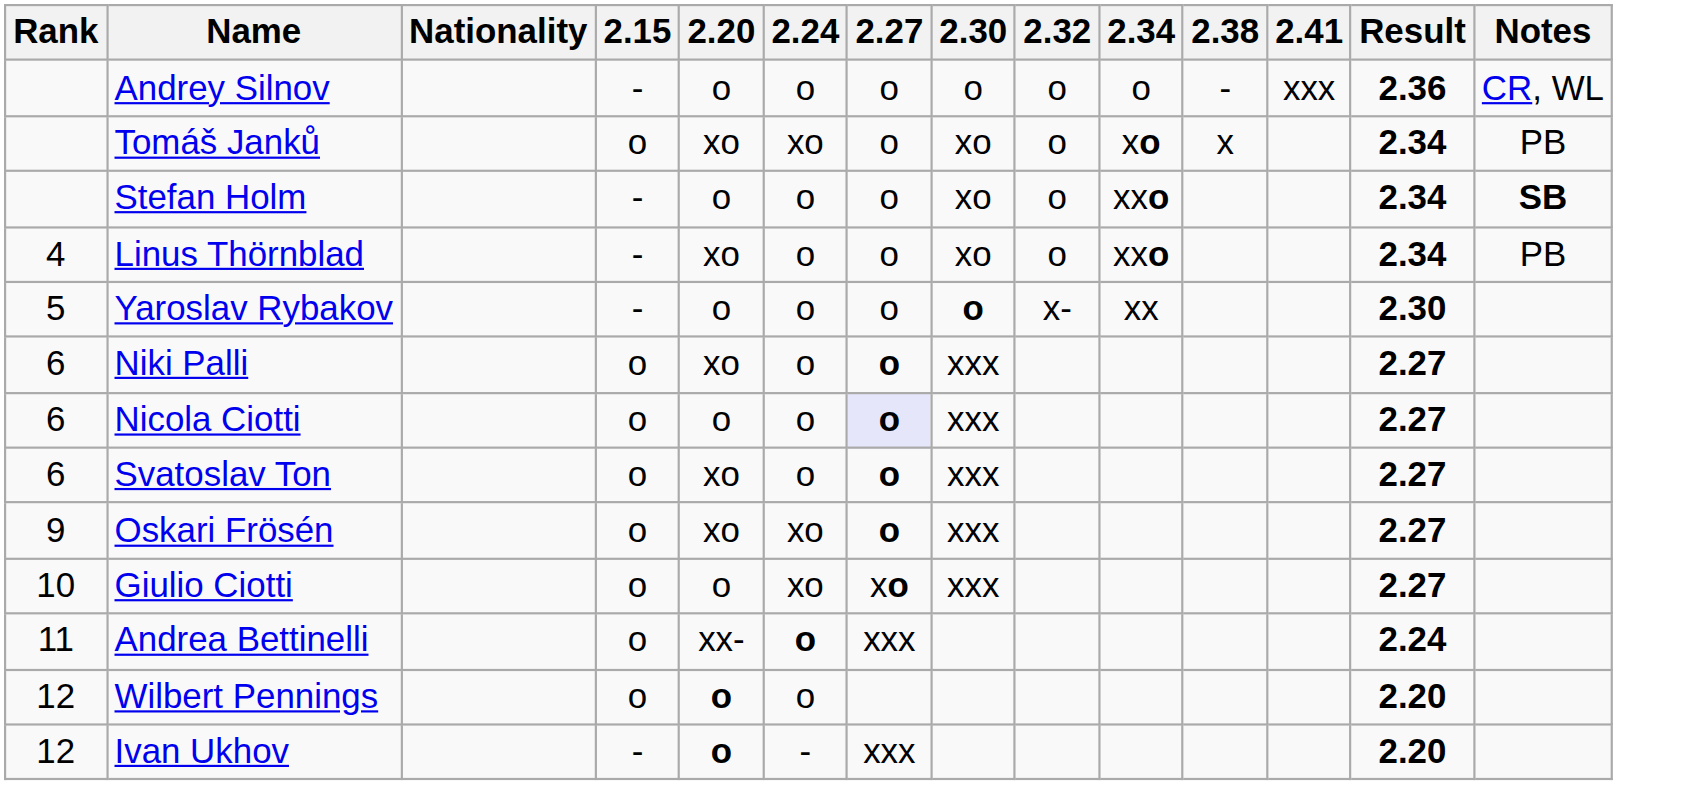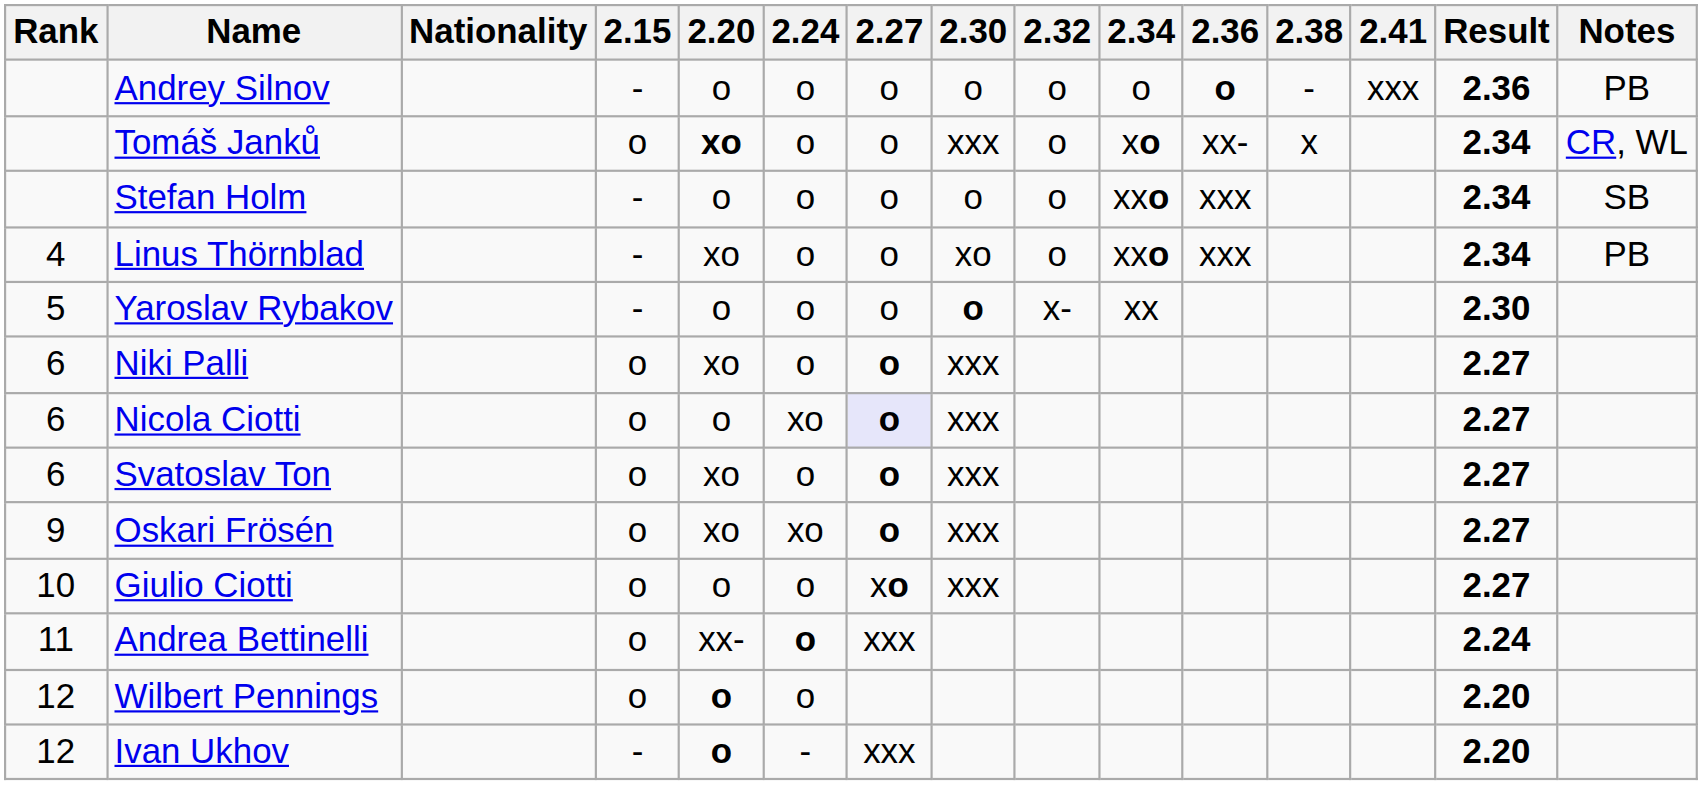+ column: 2.36 | o | xx- | xxx | xxx
Andrey Silnov | Notes: CR, WL -> PB
Tomáš Janků | 2.20: normal -> bold
Tomáš Janků | 2.24: xo -> o
Tomáš Janků | 2.30: xo -> xxx
Tomáš Janků | Notes: PB -> CR, WL
Stefan Holm | 2.30: xo -> o
Stefan Holm | Notes: bold -> normal
Nicola Ciotti | 2.24: o -> xo
Giulio Ciotti | 2.24: xo -> o
